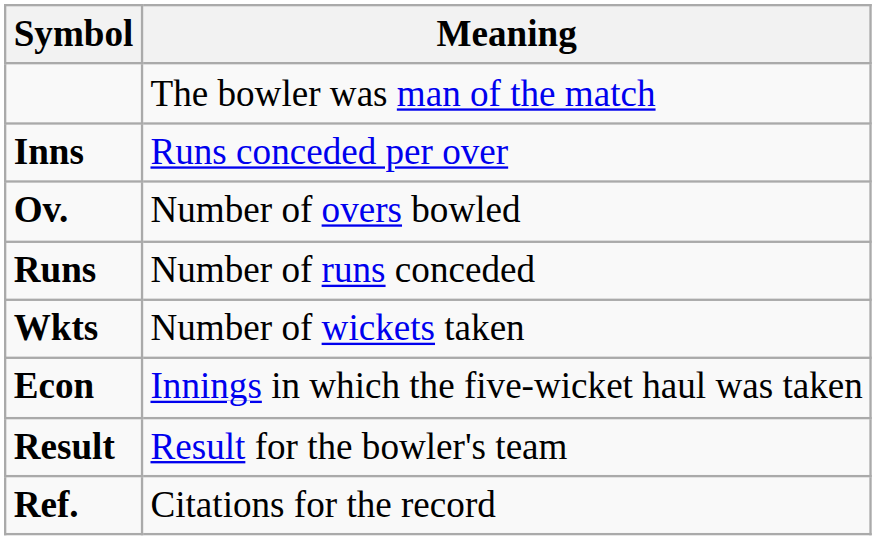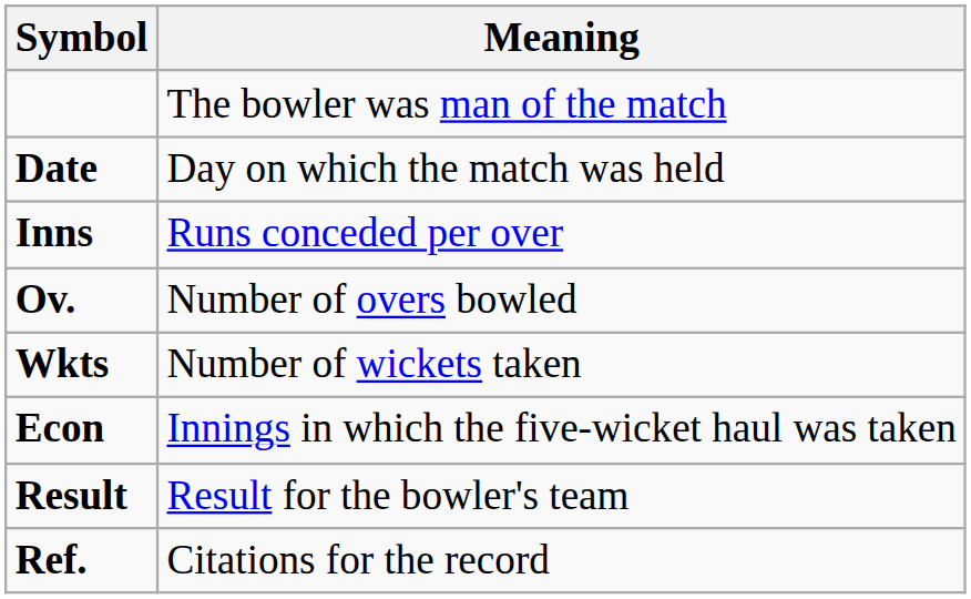+ row: Date | Day on which the match was held
- row: Runs | Number of runs conceded
